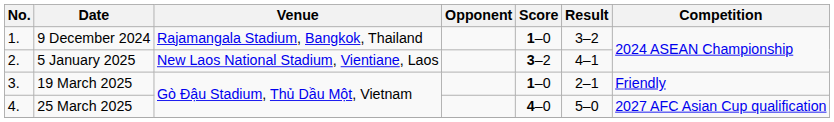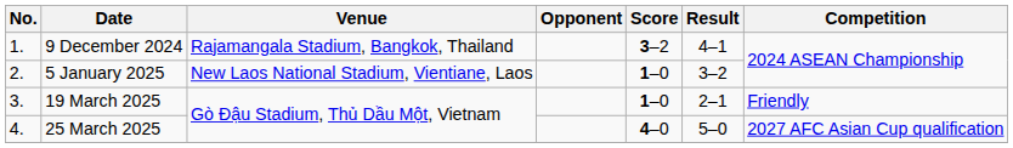9 December 2024 | Score: 1–0 -> 3–2
9 December 2024 | Result: 3–2 -> 4–1
5 January 2025 | Score: 3–2 -> 1–0
5 January 2025 | Result: 4–1 -> 3–2
